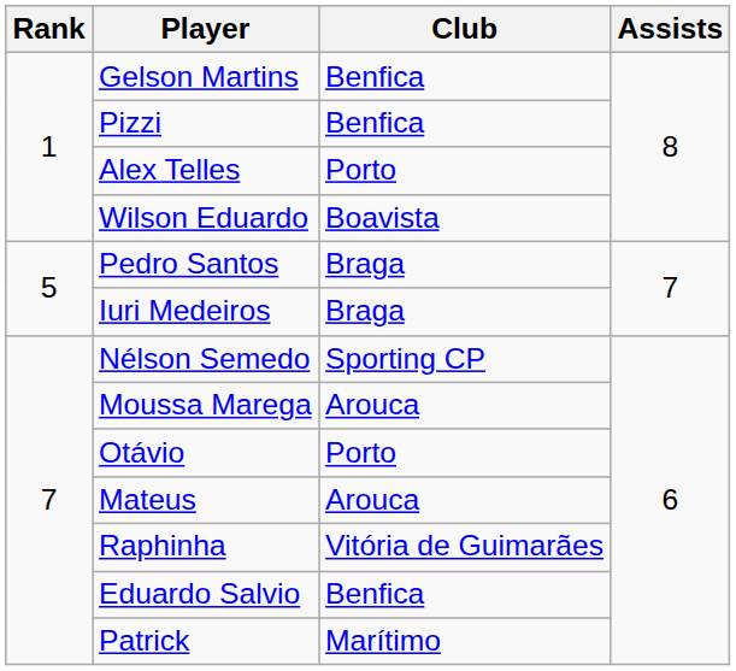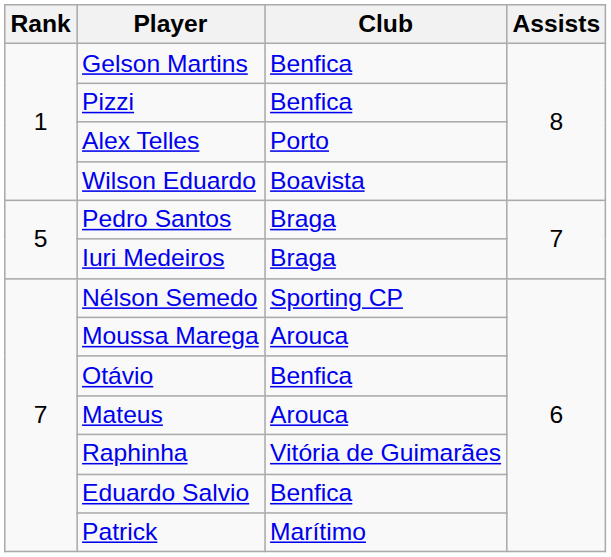Otávio | Club: Porto -> Benfica
